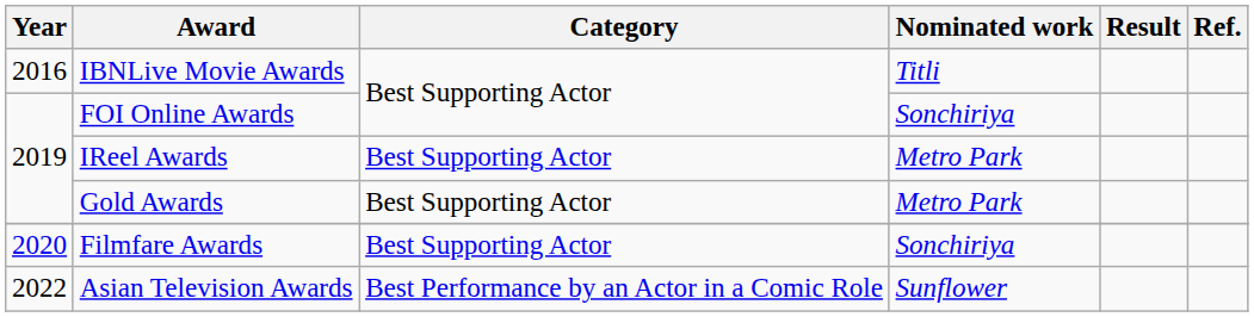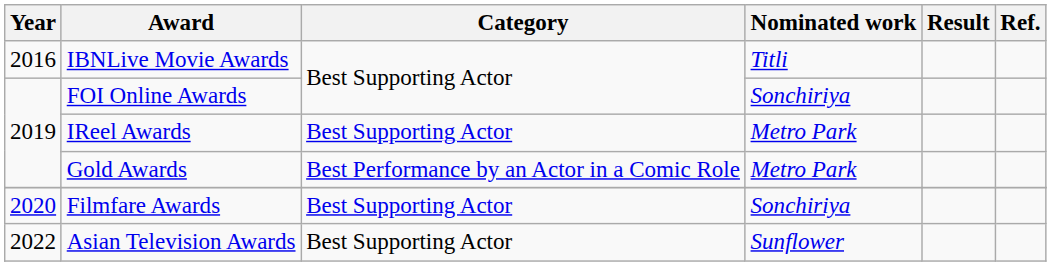Gold Awards | Category: Best Supporting Actor -> Best Performance by an Actor in a Comic Role
Asian Television Awards | Category: Best Performance by an Actor in a Comic Role -> Best Supporting Actor
